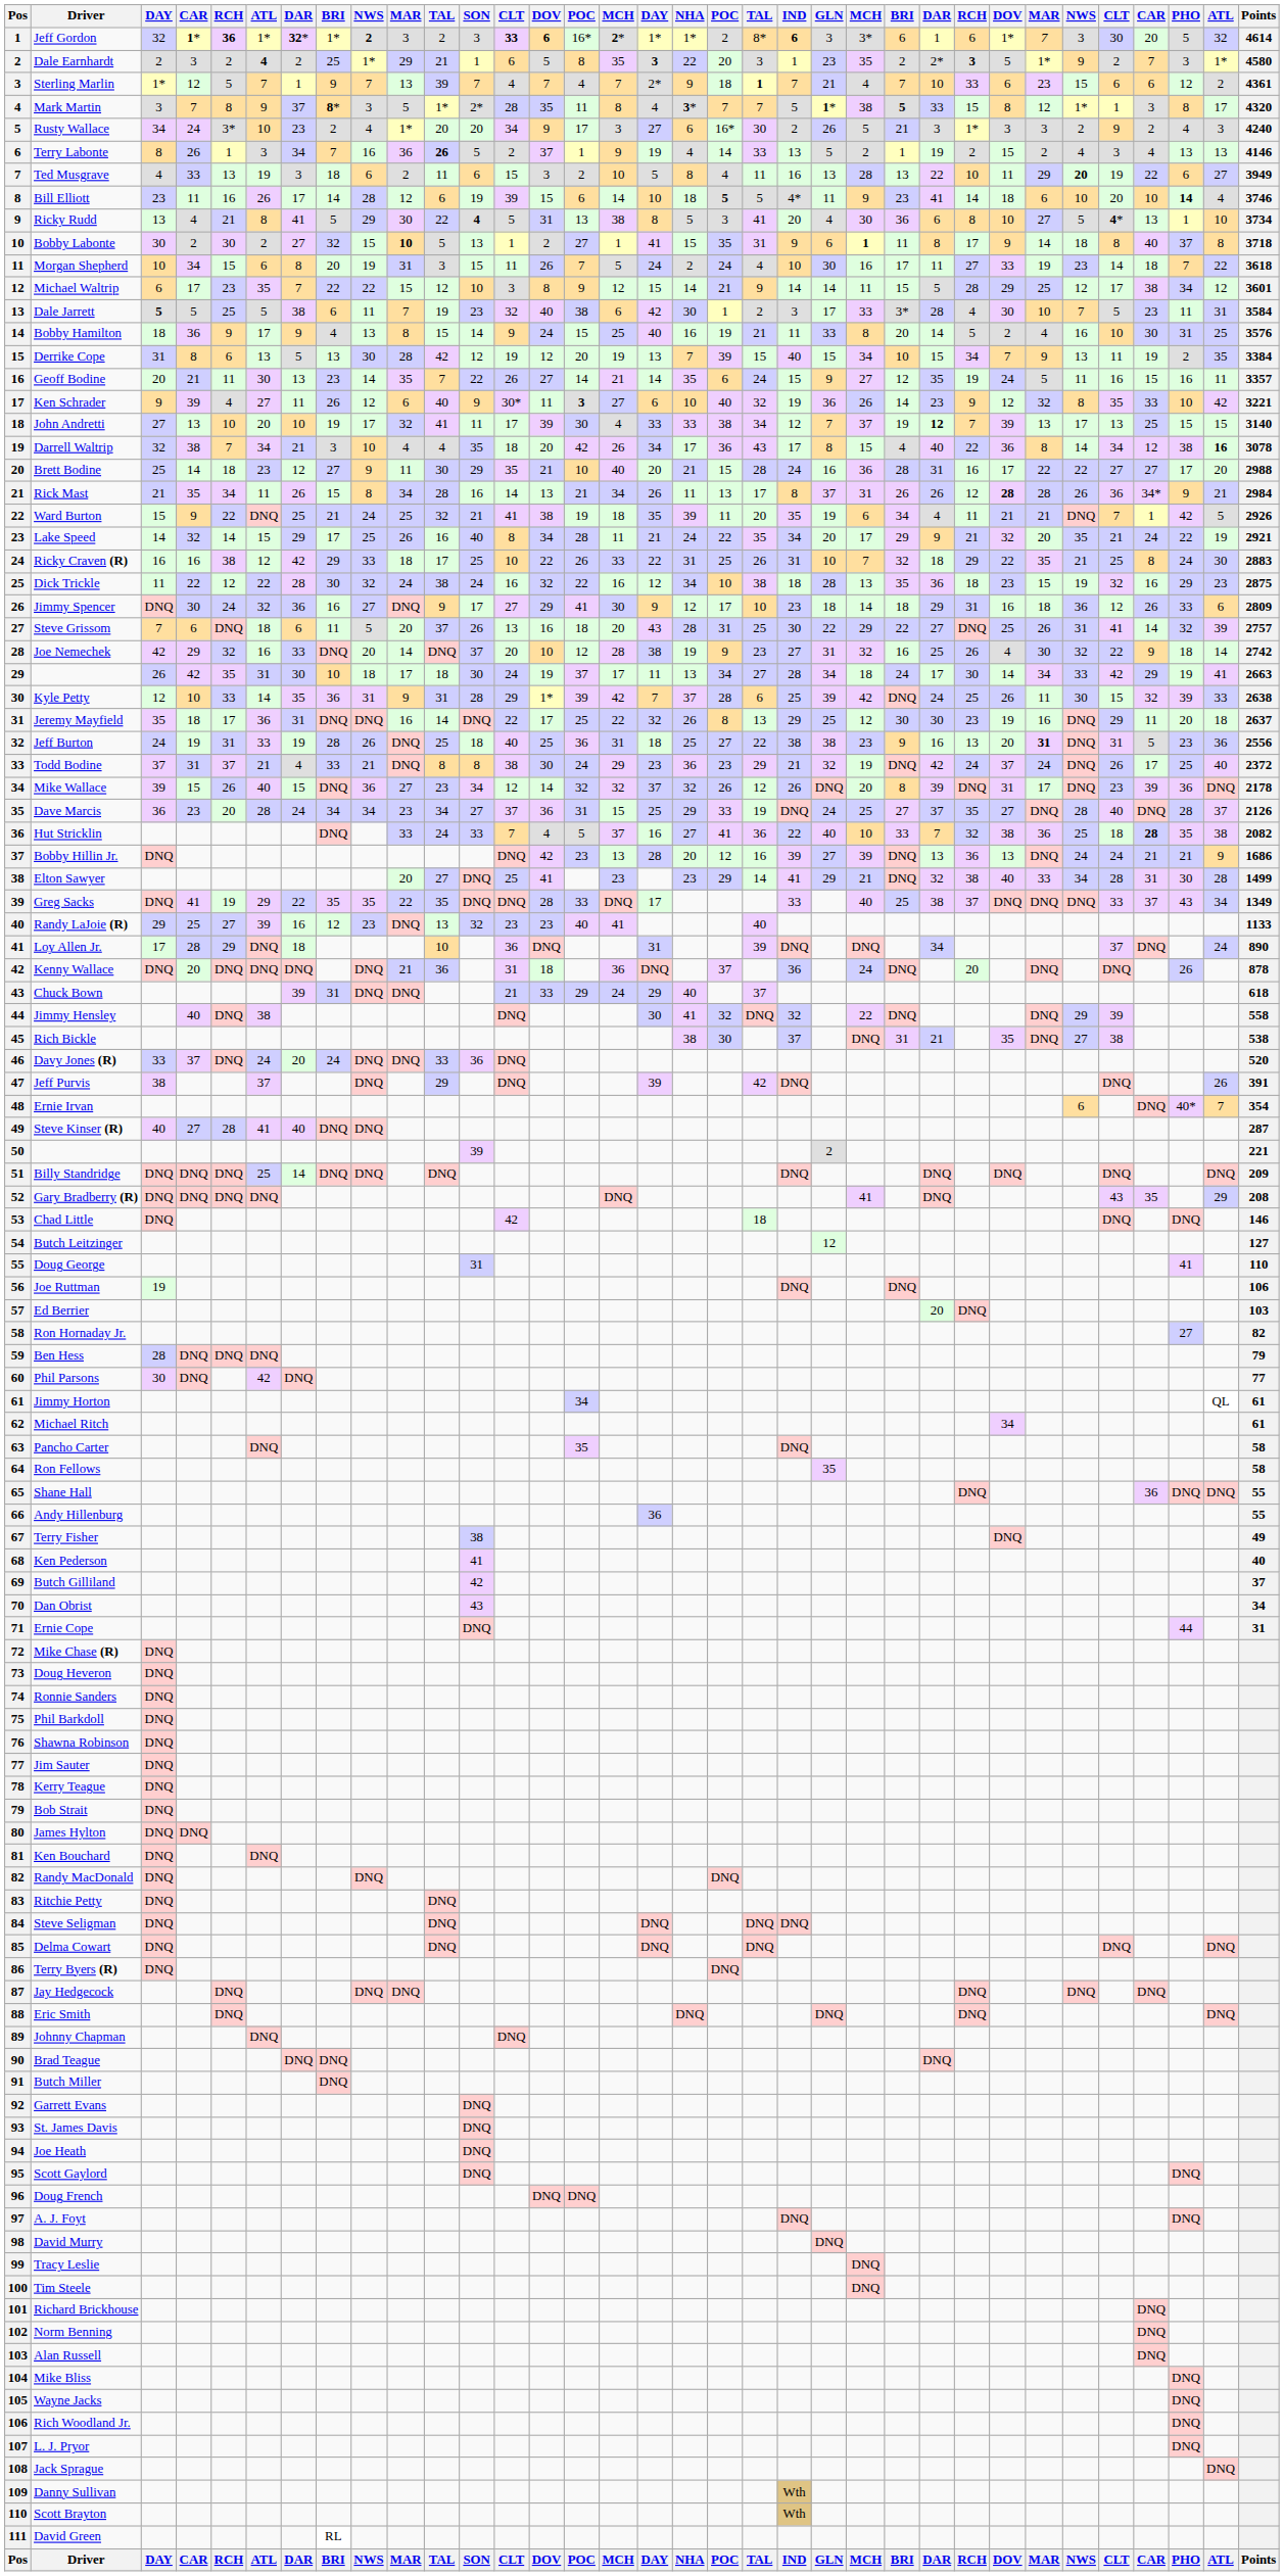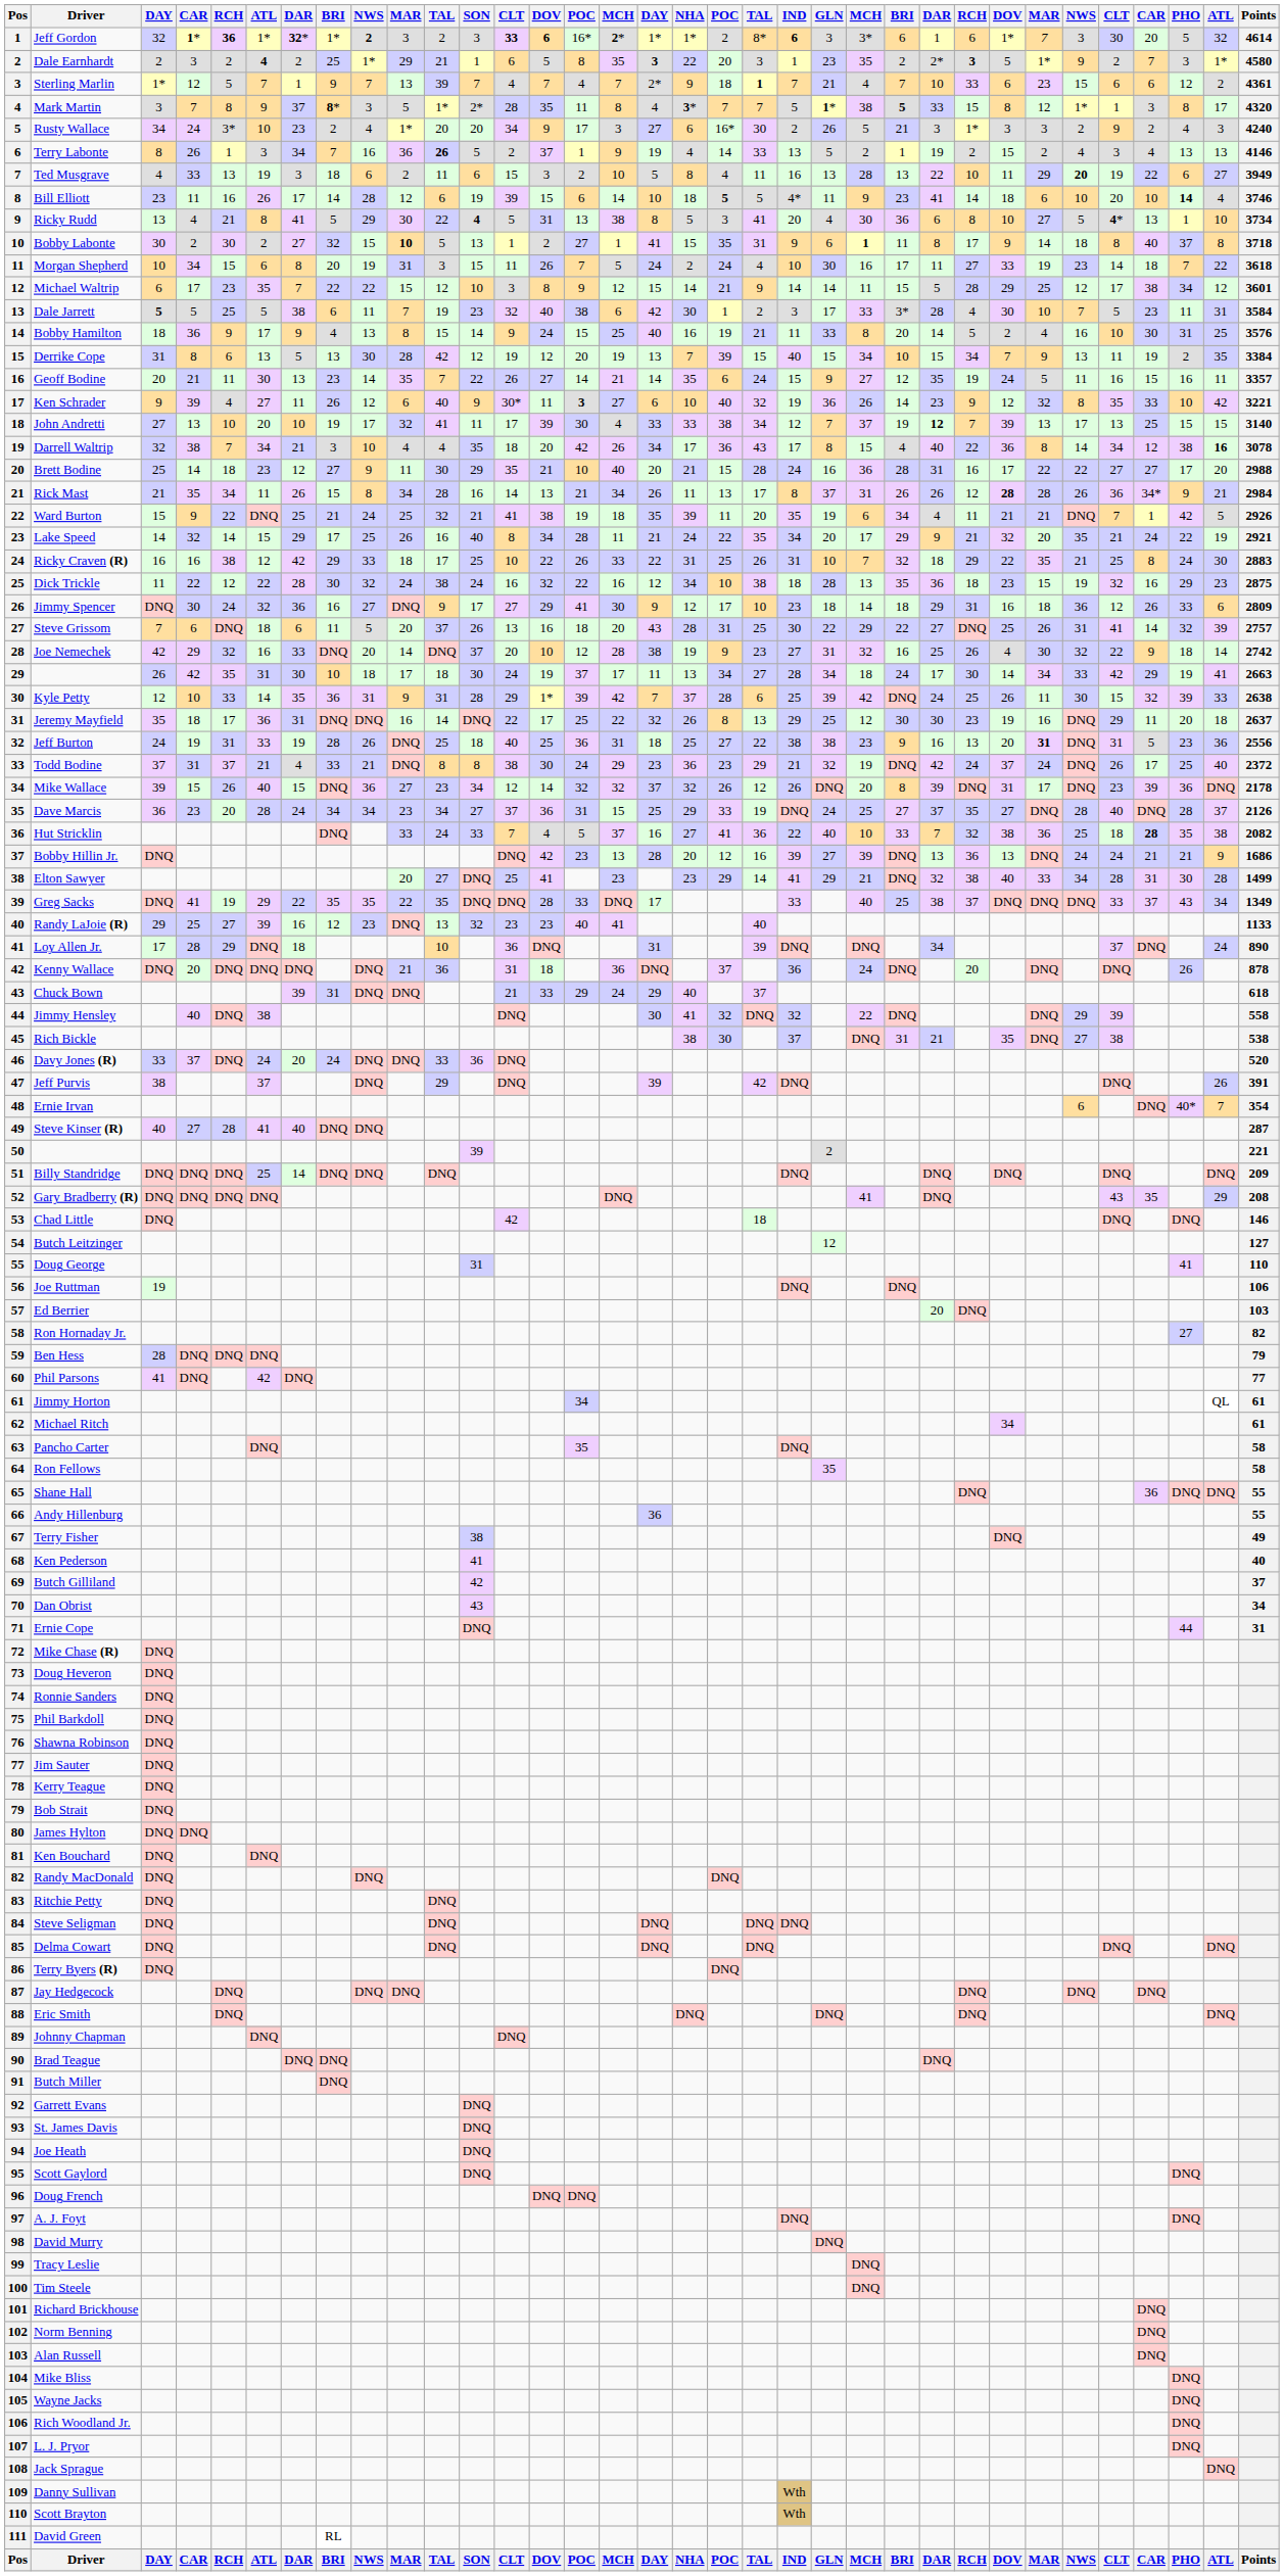Phil Parsons | column 3: 30 -> 41
